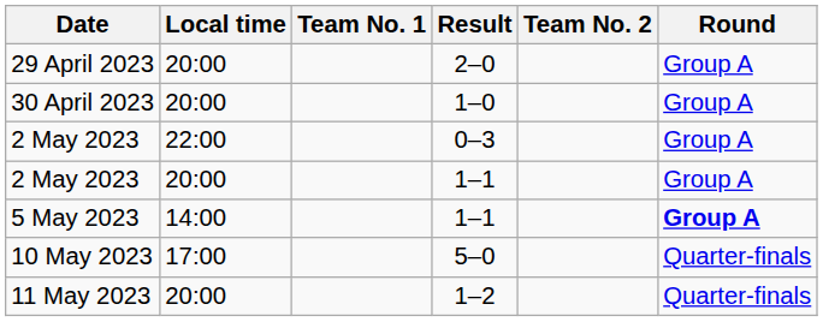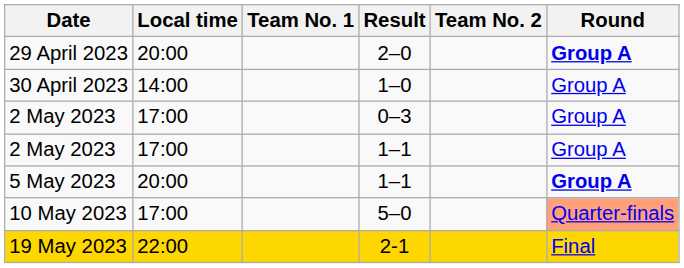29 April 2023 | Round: normal -> bold
30 April 2023 | Local time: 20:00 -> 14:00
2 May 2023 / 0–3 | Local time: 22:00 -> 17:00
2 May 2023 / 1–1 | Local time: 20:00 -> 17:00
5 May 2023 | Local time: 14:00 -> 20:00
10 May 2023 | Round: no background -> lightsalmon background
- row: 11 May 2023 | 20:00 | 1–2 | Quarter-finals
+ row: 19 May 2023 | 22:00 | 2-1 | Final
